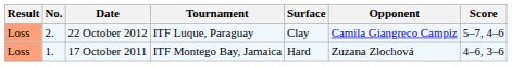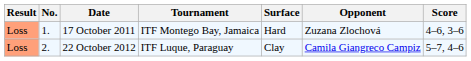rows swapped: 17 October 2011 <-> 22 October 2012
